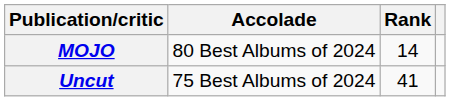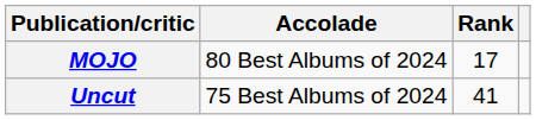MOJO | Rank: 14 -> 17
